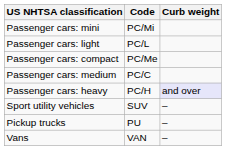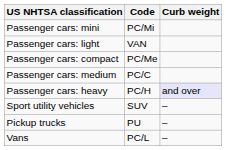Passenger cars: light | Code: PC/L -> VAN
Vans | Code: VAN -> PC/L
